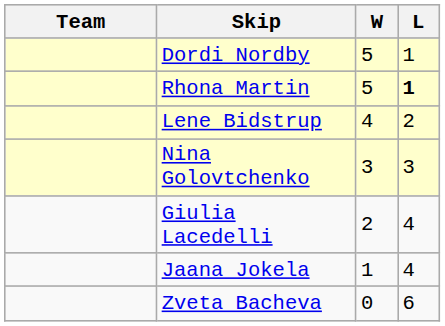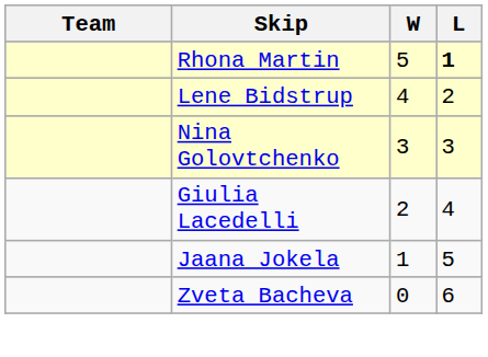- row: Dordi Nordby | 5 | 1
Jaana Jokela | L: 4 -> 5
